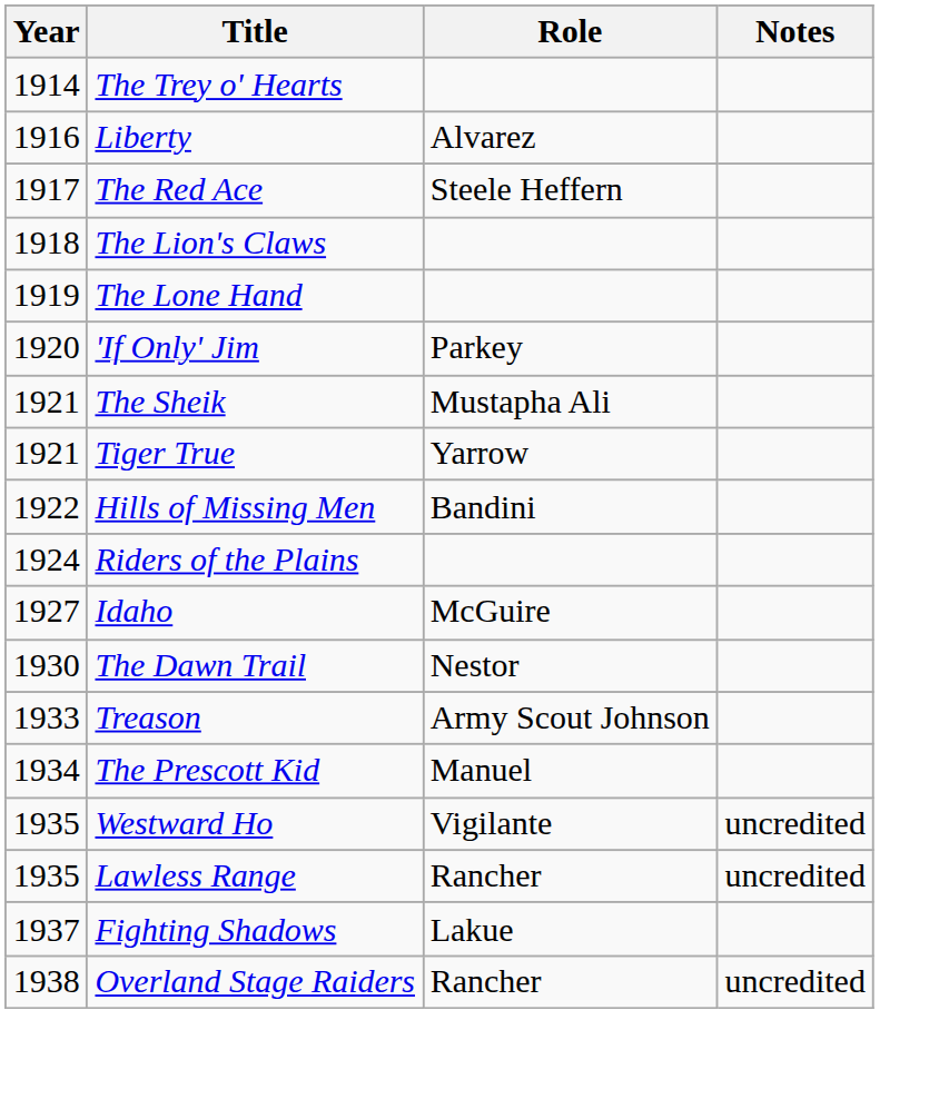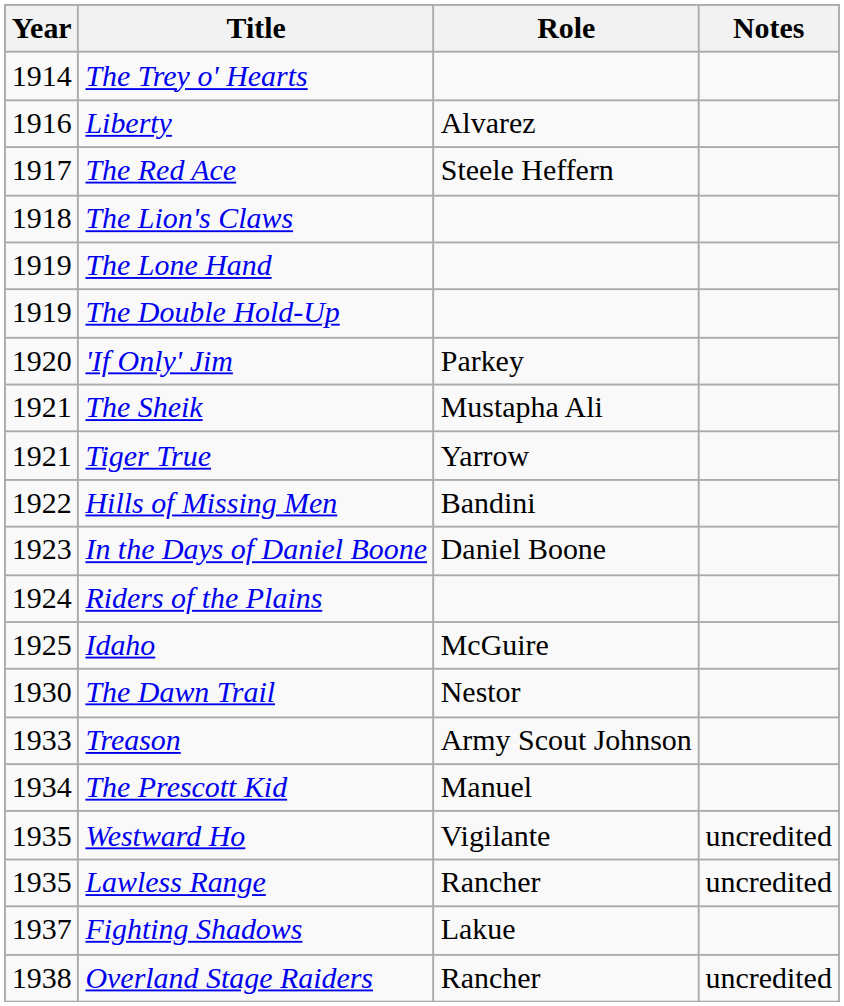+ row: 1919 | The Double Hold-Up
+ row: 1923 | In the Days of Daniel Boone | Daniel Boone
Idaho | Year: 1927 -> 1925
